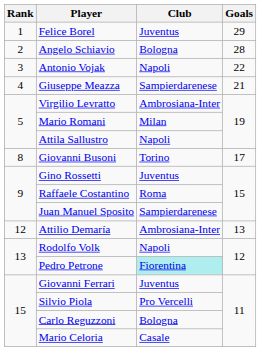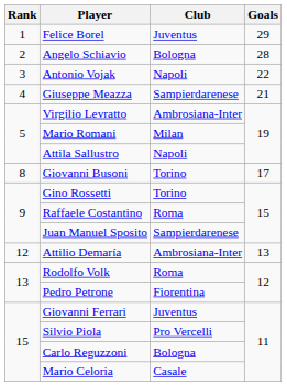Gino Rossetti | Club: Juventus -> Torino
Rodolfo Volk | Club: Napoli -> Roma
Pedro Petrone | Club: paleturquoise background -> no background
